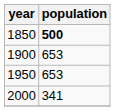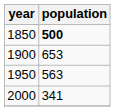1950 | population: 653 -> 563
